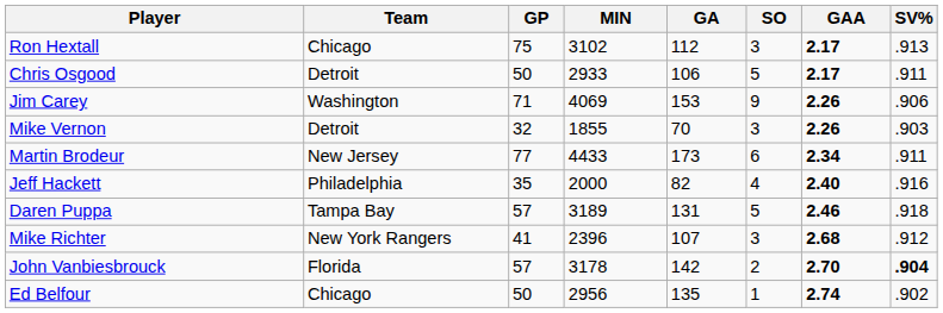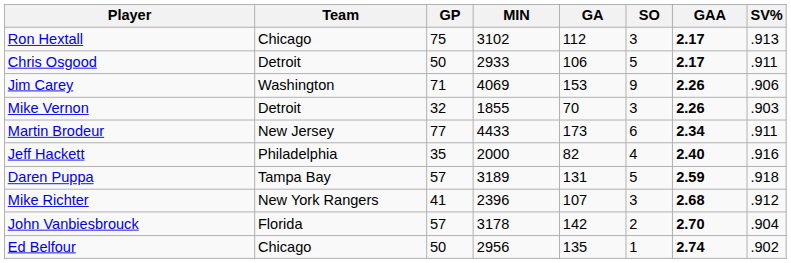Daren Puppa | GAA: 2.46 -> 2.59
John Vanbiesbrouck | SV%: bold -> normal
